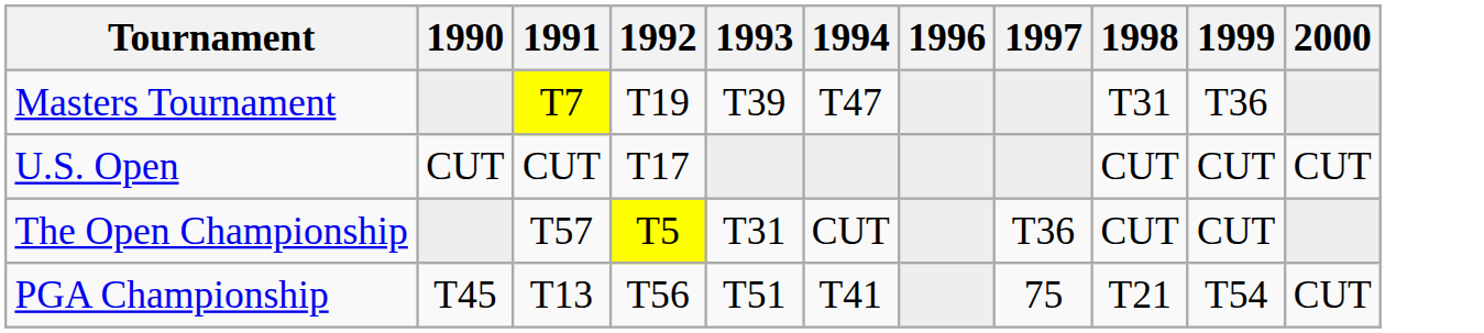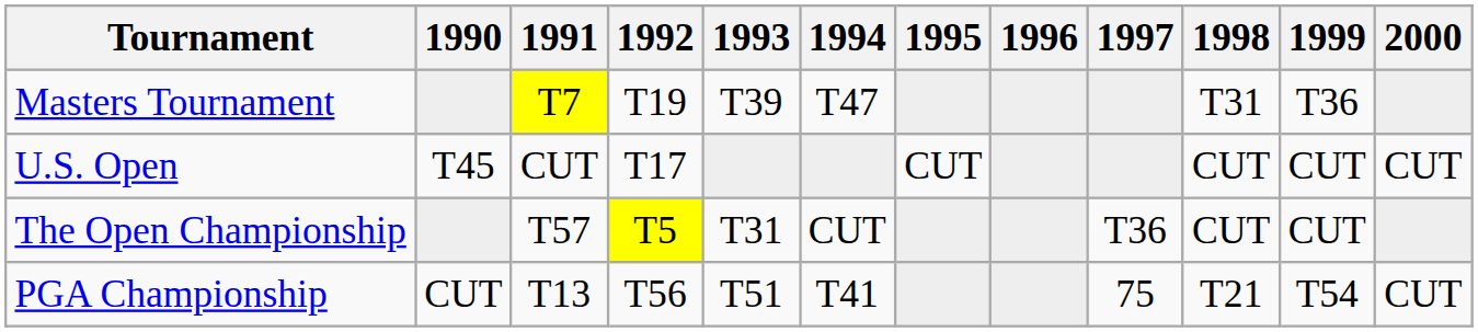+ column: 1995 | CUT
U.S. Open | 1990: CUT -> T45
PGA Championship | 1990: T45 -> CUT
